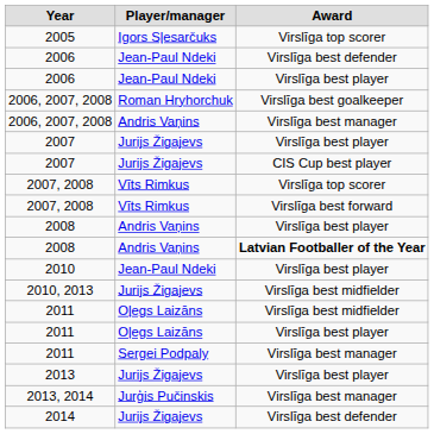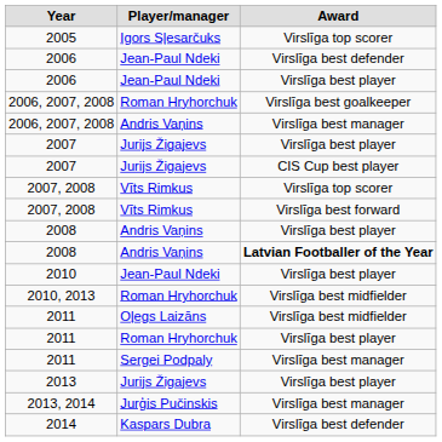2010, 2013 | Player/manager: Jurijs Žigajevs -> Roman Hryhorchuk
2011 / Virslīga best player | Player/manager: Oļegs Laizāns -> Roman Hryhorchuk
2014 | Player/manager: Jurijs Žigajevs -> Kaspars Dubra
